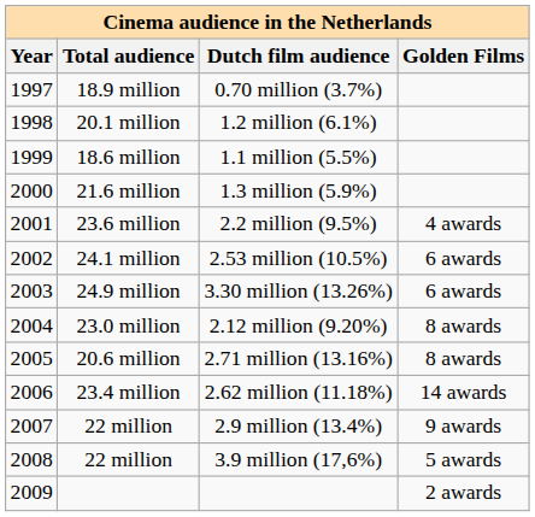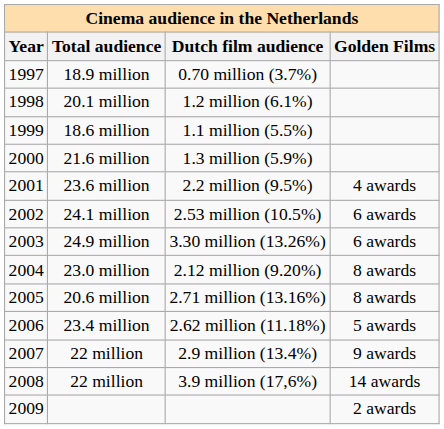2.62 million (11.18%) | Golden Films: 14 awards -> 5 awards
3.9 million (17,6%) | Golden Films: 5 awards -> 14 awards
